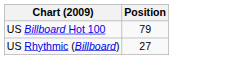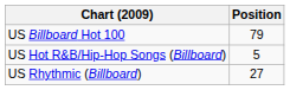+ row: US Hot R&B/Hip-Hop Songs (Billboard) | 5
